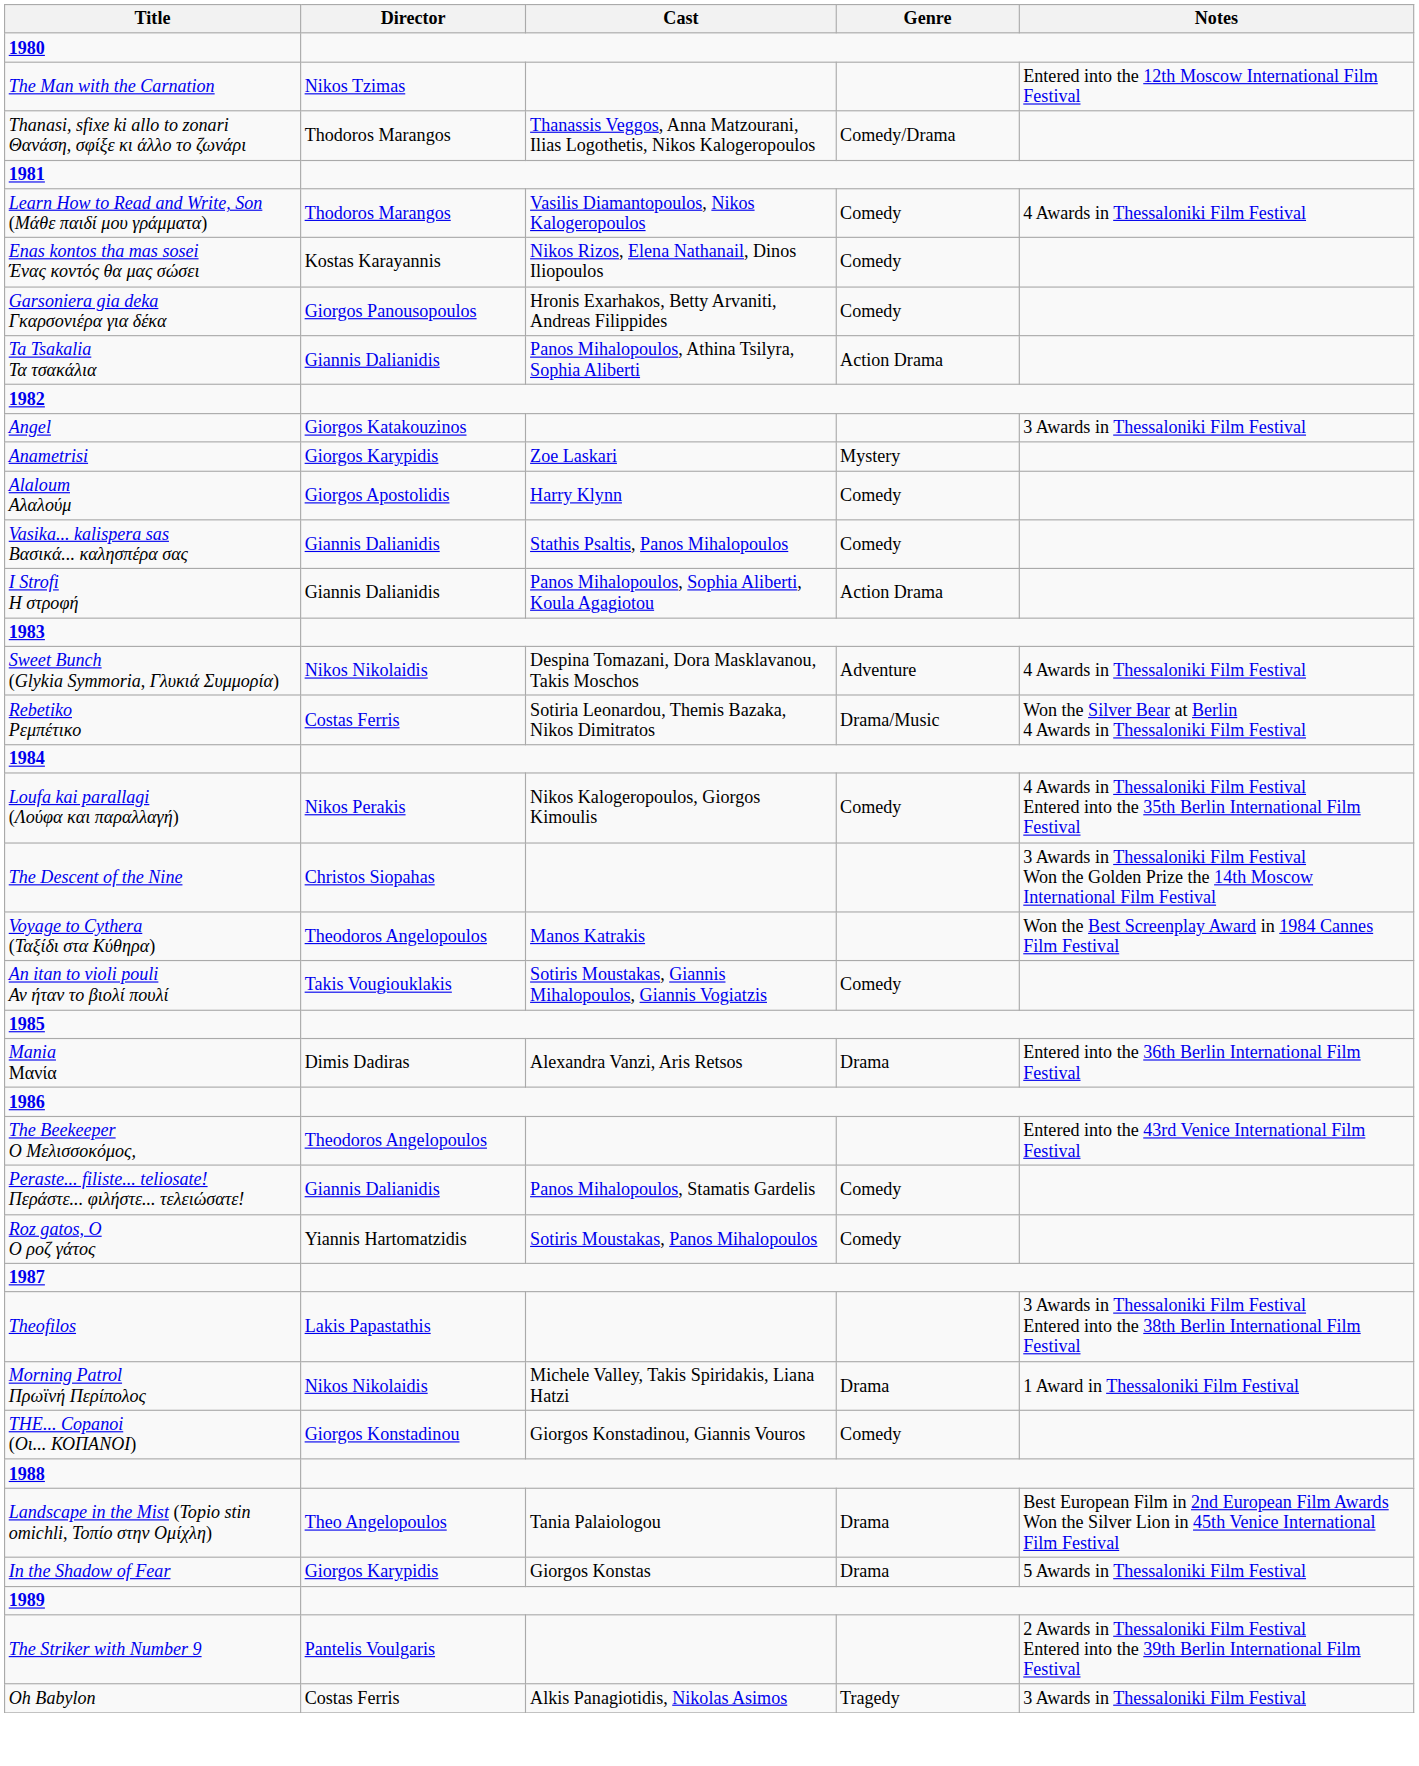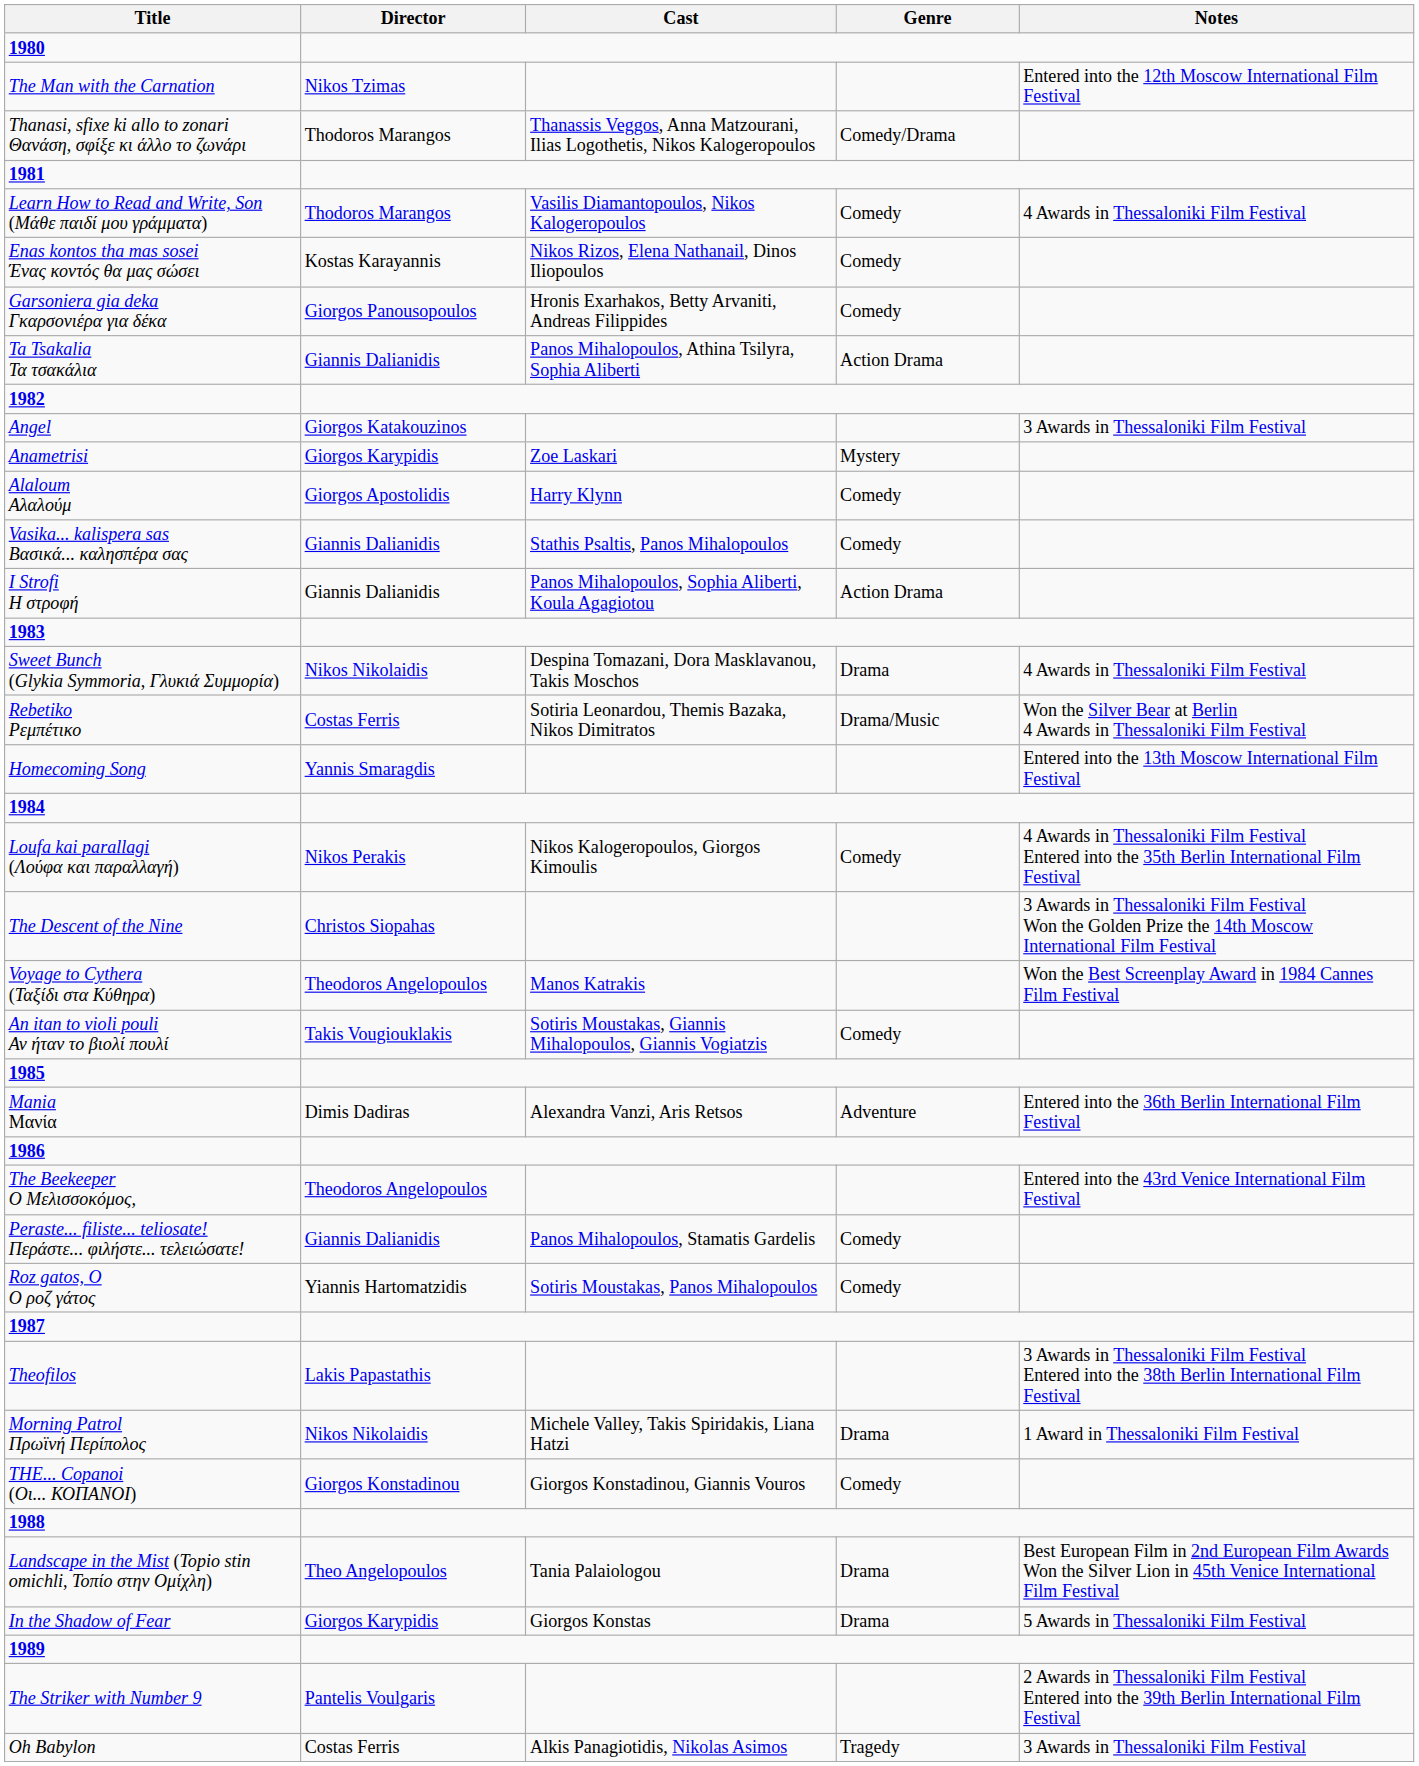Sweet Bunch (Glykia Symmoria, Γλυκιά Συμμορία) | Genre: Adventure -> Drama
+ row: Homecoming Song | Yannis Smaragdis | Entered into the 13th Moscow International Film Festival
Mania Μανία | Genre: Drama -> Adventure
